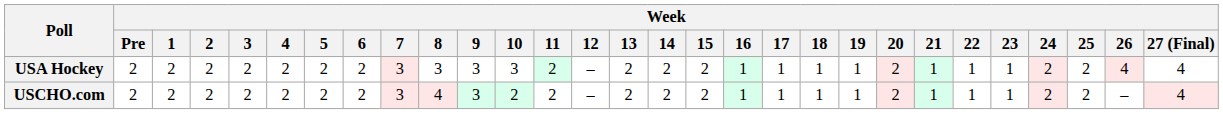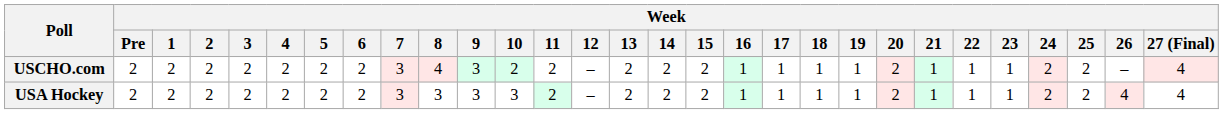rows swapped: USCHO.com <-> USA Hockey
